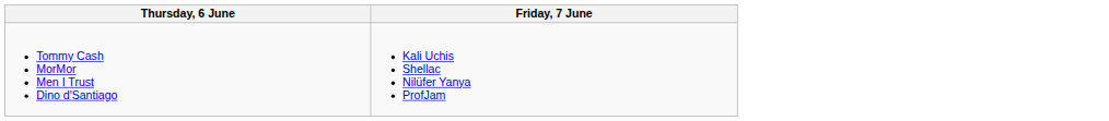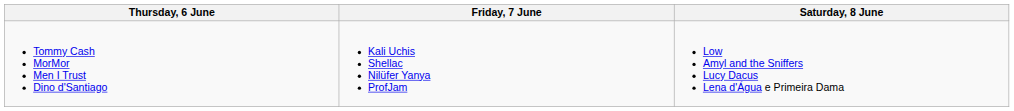+ column: Saturday, 8 June | Low Amyl and the Sniffers Lucy Dacus Lena d'Água e Primeira Dama
